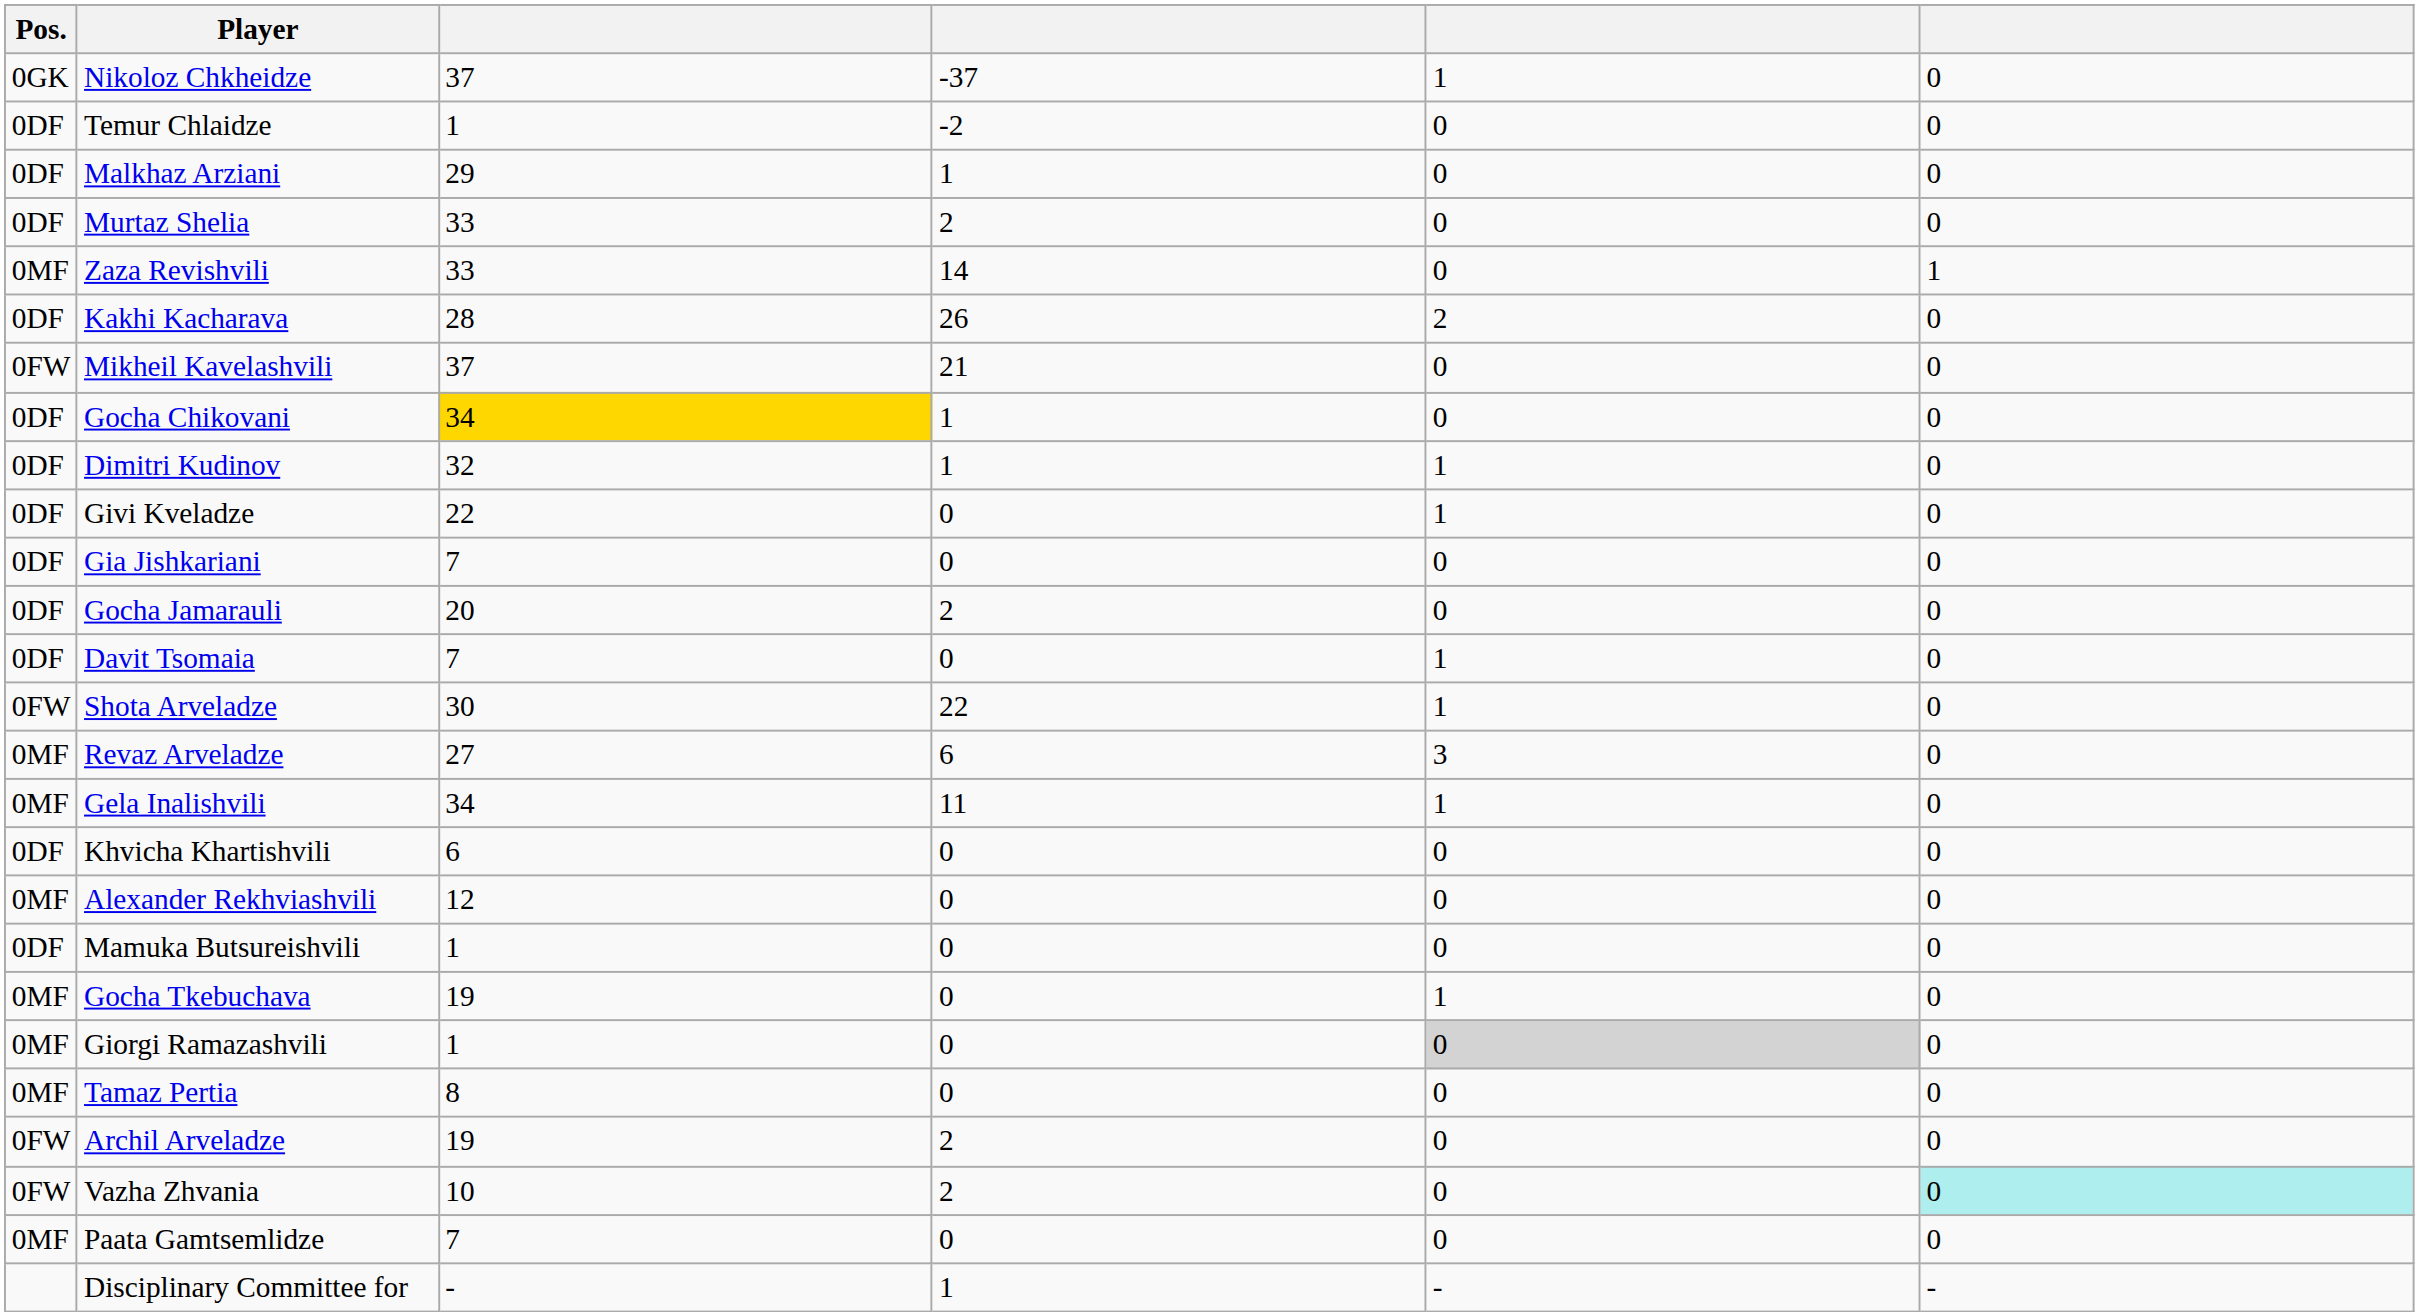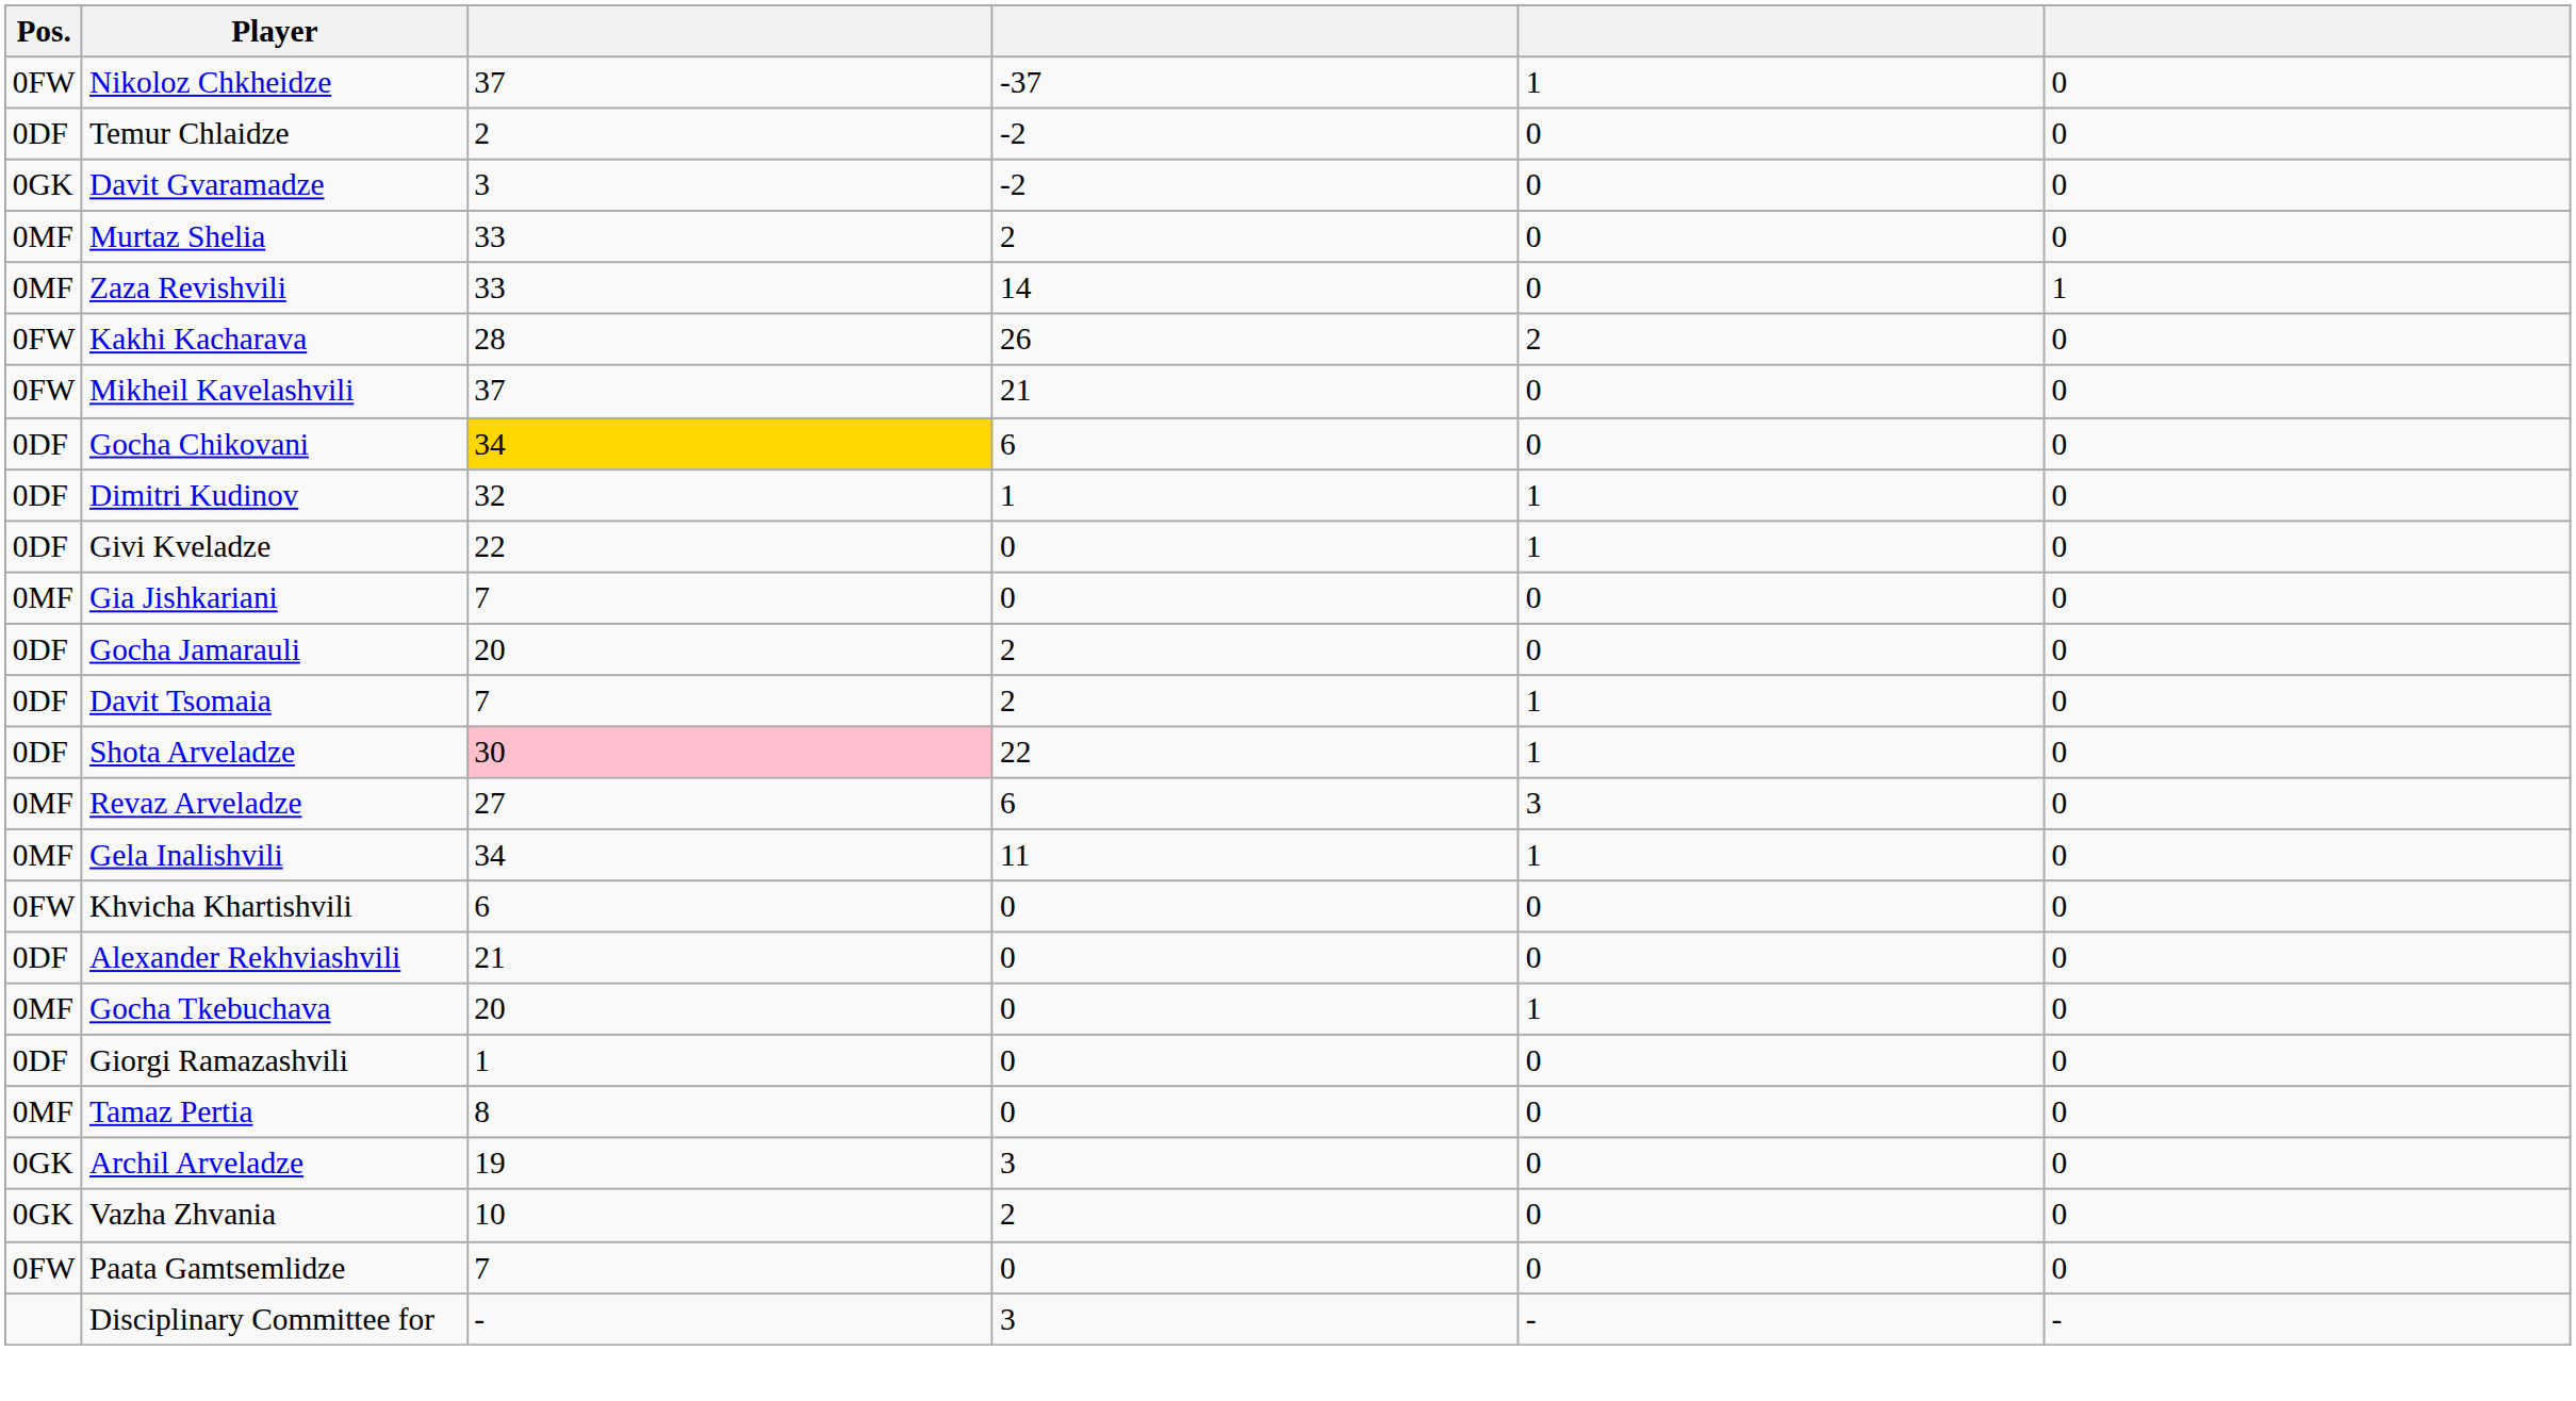Nikoloz Chkheidze | Pos.: 0GK -> 0FW
Temur Chlaidze | column 3: 1 -> 2
+ row: 0GK | Davit Gvaramadze | 3 | -2 | 0 | 0
- row: 0DF | Malkhaz Arziani | 29 | 1 | 0 | 0
Murtaz Shelia | Pos.: 0DF -> 0MF
Kakhi Kacharava | Pos.: 0DF -> 0FW
Gocha Chikovani | column 4: 1 -> 6
Gia Jishkariani | Pos.: 0DF -> 0MF
Davit Tsomaia | column 4: 0 -> 2
Shota Arveladze | Pos.: 0FW -> 0DF
Shota Arveladze | column 3: no background -> pink background
Khvicha Khartishvili | Pos.: 0DF -> 0FW
Alexander Rekhviashvili | Pos.: 0MF -> 0DF
Alexander Rekhviashvili | column 3: 12 -> 21
- row: 0DF | Mamuka Butsureishvili | 1 | 0 | 0 | 0
Gocha Tkebuchava | column 3: 19 -> 20
Giorgi Ramazashvili | Pos.: 0MF -> 0DF
Giorgi Ramazashvili | column 5: lightgrey background -> no background
Archil Arveladze | Pos.: 0FW -> 0GK
Archil Arveladze | column 4: 2 -> 3
Vazha Zhvania | Pos.: 0FW -> 0GK
Vazha Zhvania | column 6: paleturquoise background -> no background
Paata Gamtsemlidze | Pos.: 0MF -> 0FW
Disciplinary Committee for | column 4: 1 -> 3
